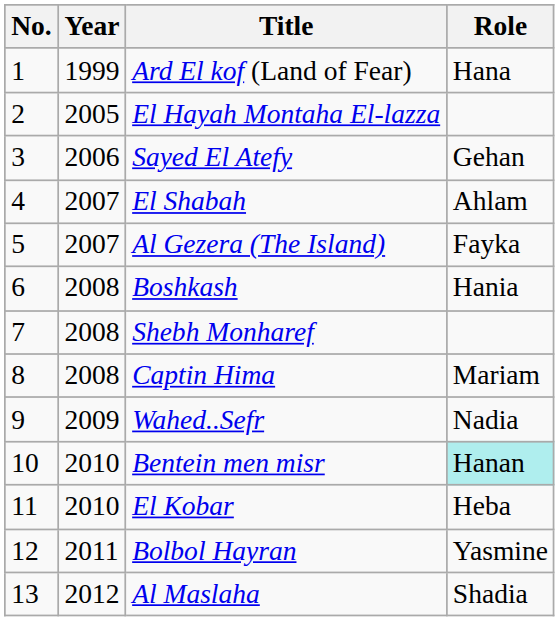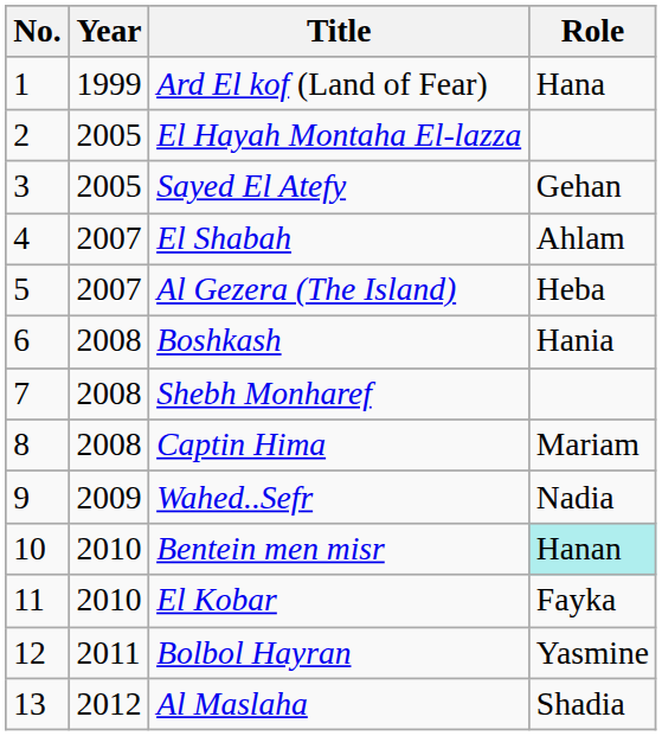Sayed El Atefy | Year: 2006 -> 2005
Al Gezera (The Island) | Role: Fayka -> Heba
El Kobar | Role: Heba -> Fayka
